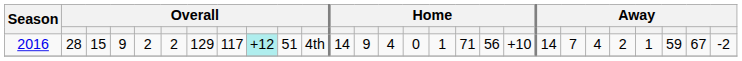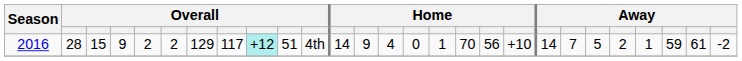2016 | column 17: 71 -> 70
2016 | column 22: 4 -> 5
2016 | column 26: 67 -> 61
